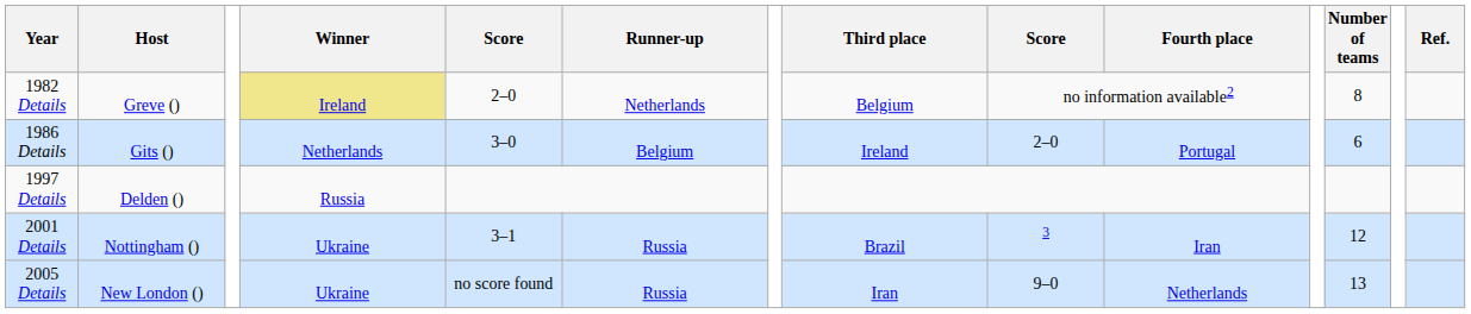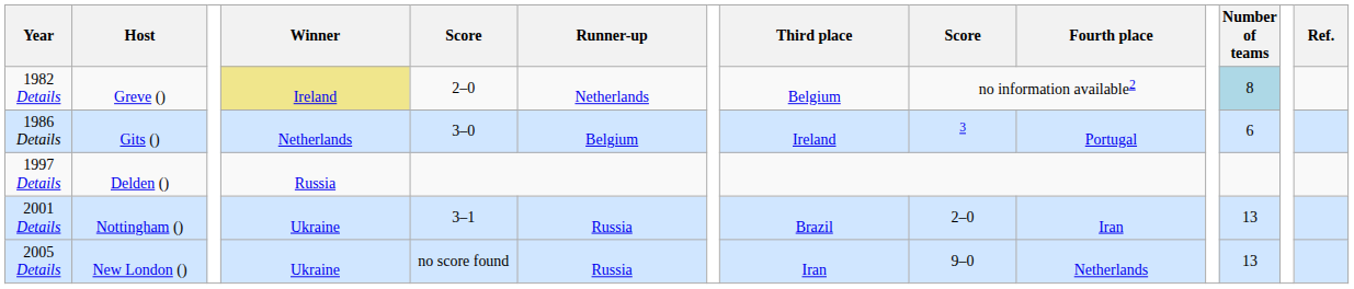1982 Details | Number of teams: no background -> lightblue background
1986 Details | column 9: 2–0 -> 3
2001 Details | column 9: 3 -> 2–0
2001 Details | Number of teams: 12 -> 13
